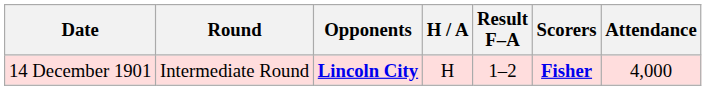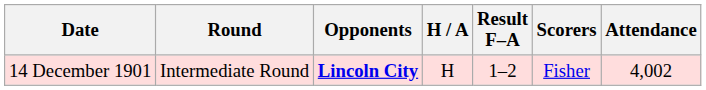14 December 1901 | Scorers: bold -> normal
14 December 1901 | Attendance: 4,000 -> 4,002
